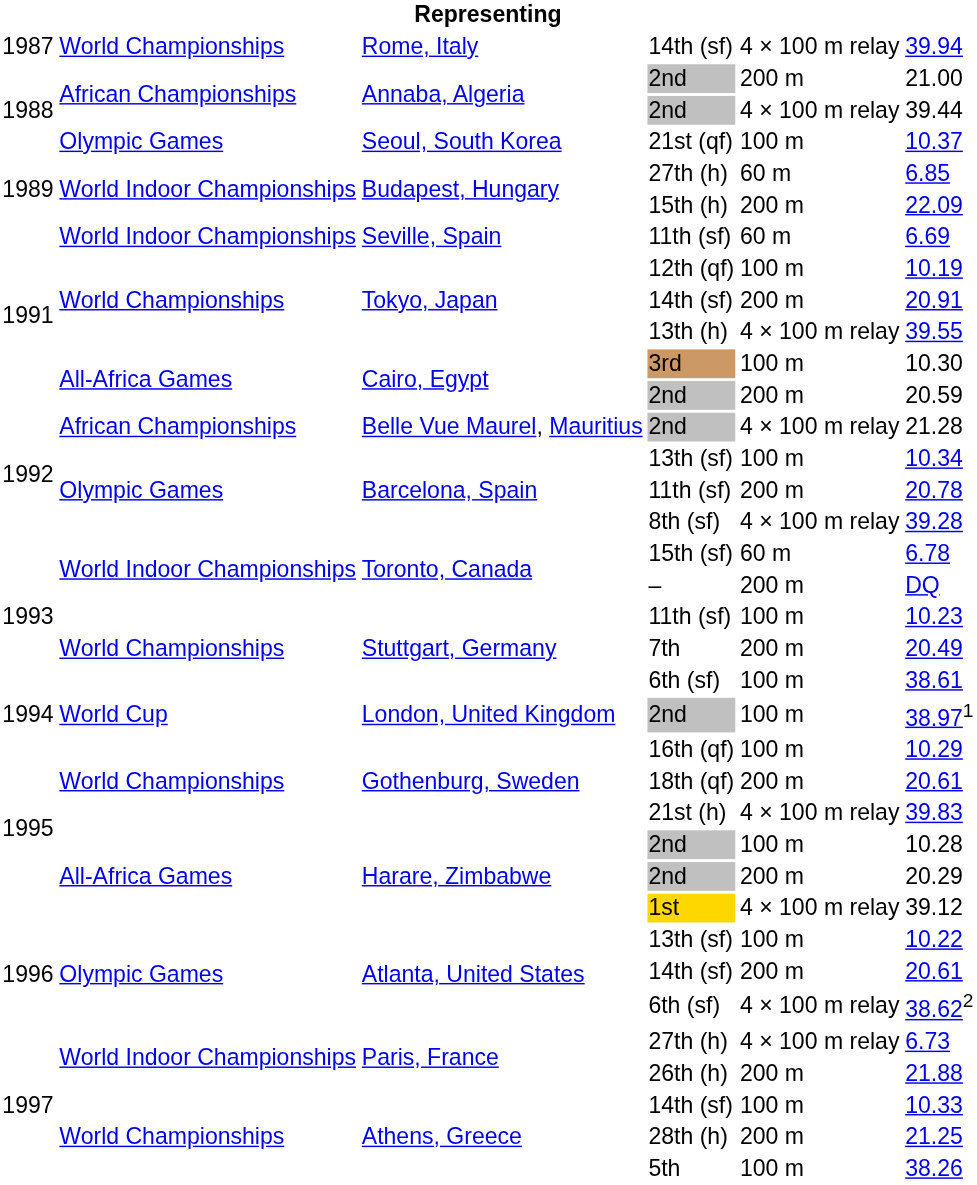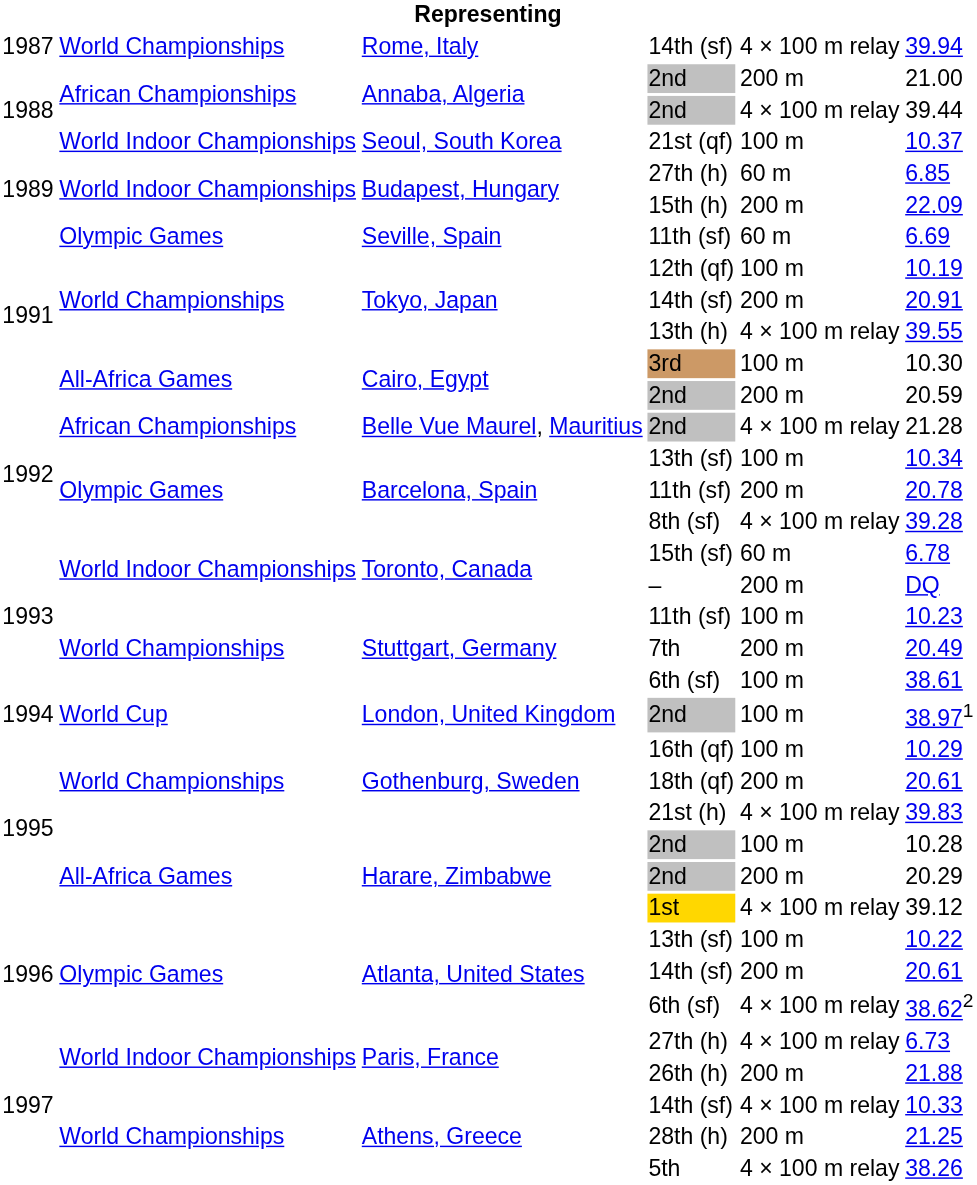21st (qf) | column 2: Olympic Games -> World Indoor Championships
Seville, Spain / 11th (sf) | column 2: World Indoor Championships -> Olympic Games
Athens, Greece / 14th (sf) | column 5: 100 m -> 4 × 100 m relay
5th | column 5: 100 m -> 4 × 100 m relay
